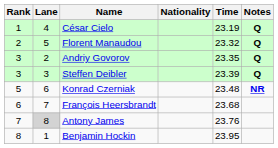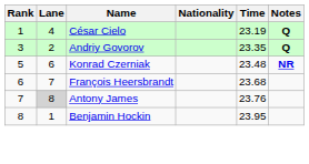- row: 2 | 5 | Florent Manaudou | 23.32 | Q
- row: 3 | 3 | Steffen Deibler | 23.39 | Q
